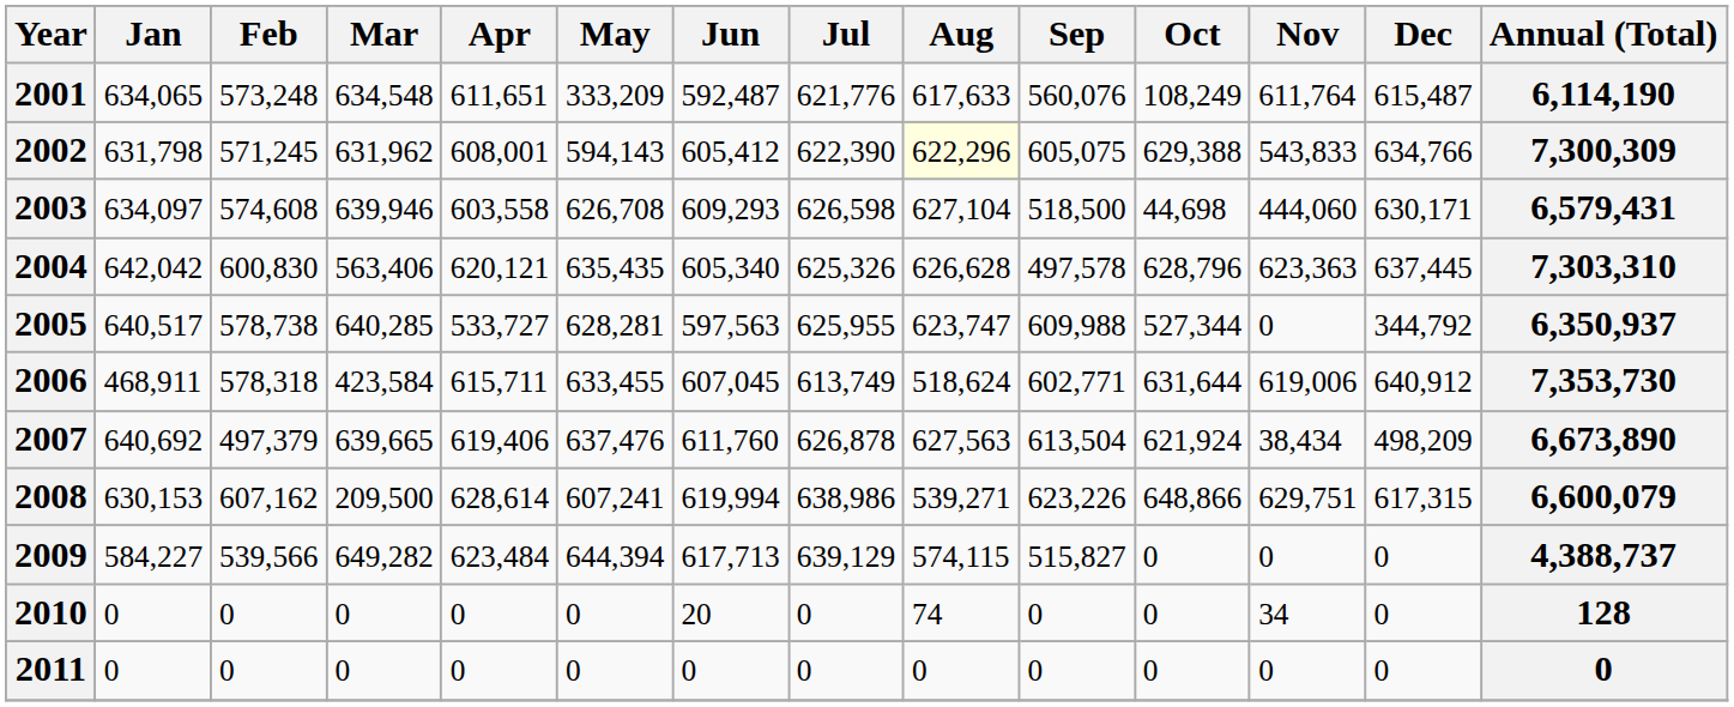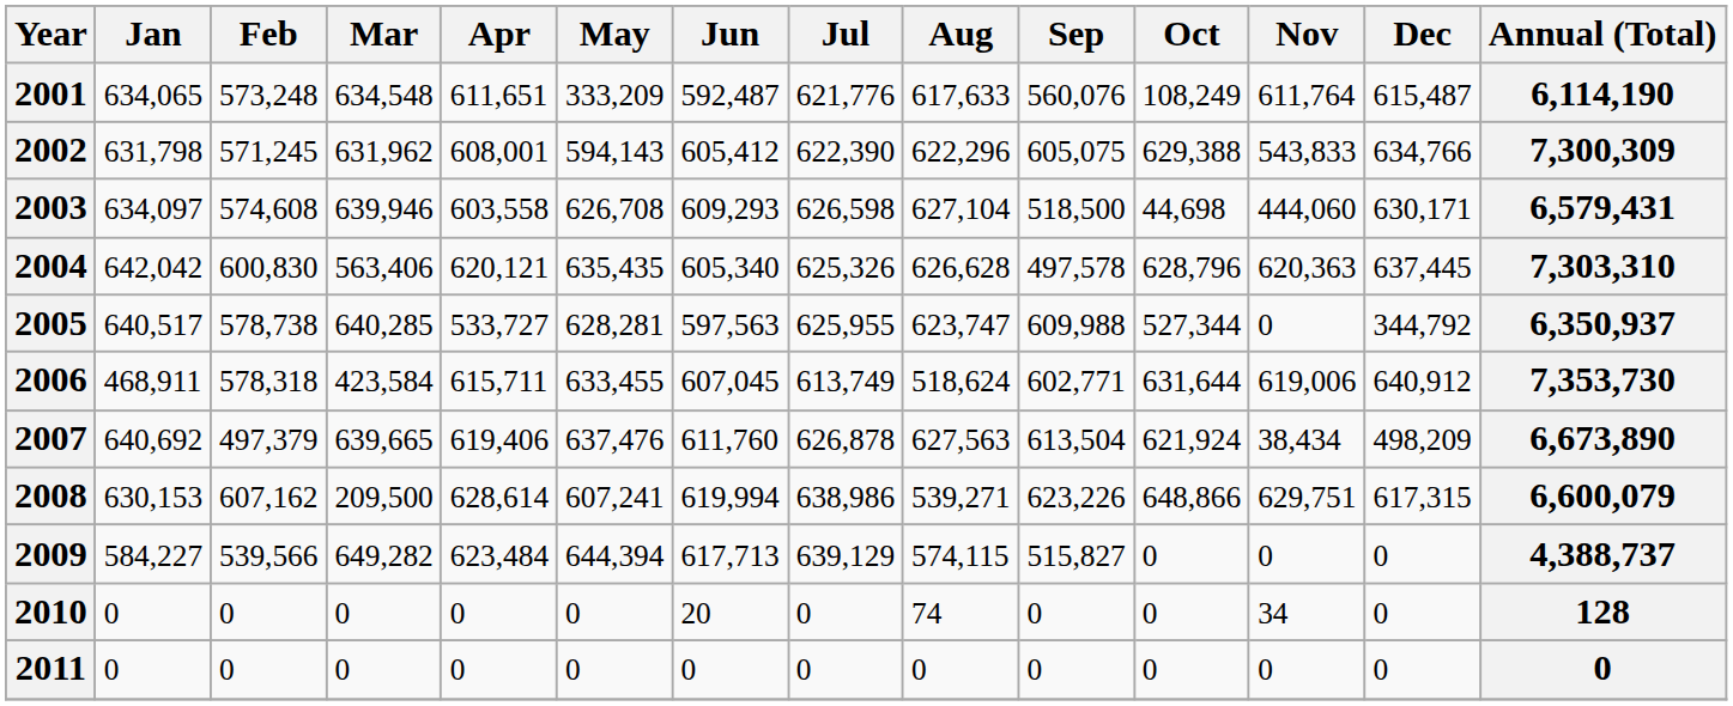2002 | Aug: lightyellow background -> no background
2004 | Nov: 623,363 -> 620,363
